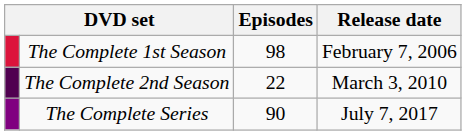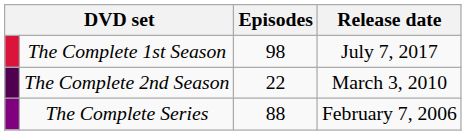The Complete 1st Season | Release date: February 7, 2006 -> July 7, 2017
The Complete Series | Episodes: 90 -> 88
The Complete Series | Release date: July 7, 2017 -> February 7, 2006
